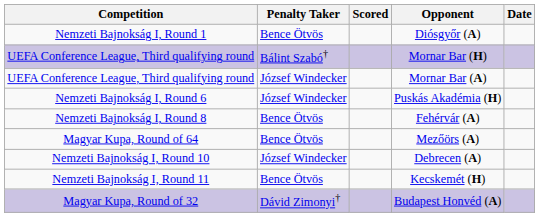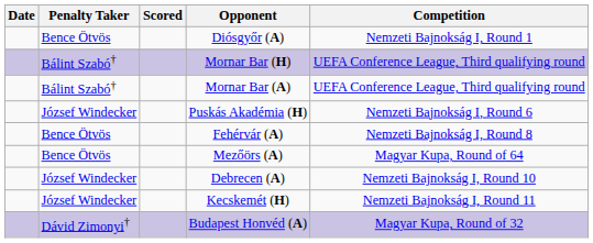columns swapped: Date <-> Competition
Mornar Bar (A) | Penalty Taker: József Windecker -> Bálint Szabó†
Kecskemét (H) | Penalty Taker: Bence Ötvös -> József Windecker
